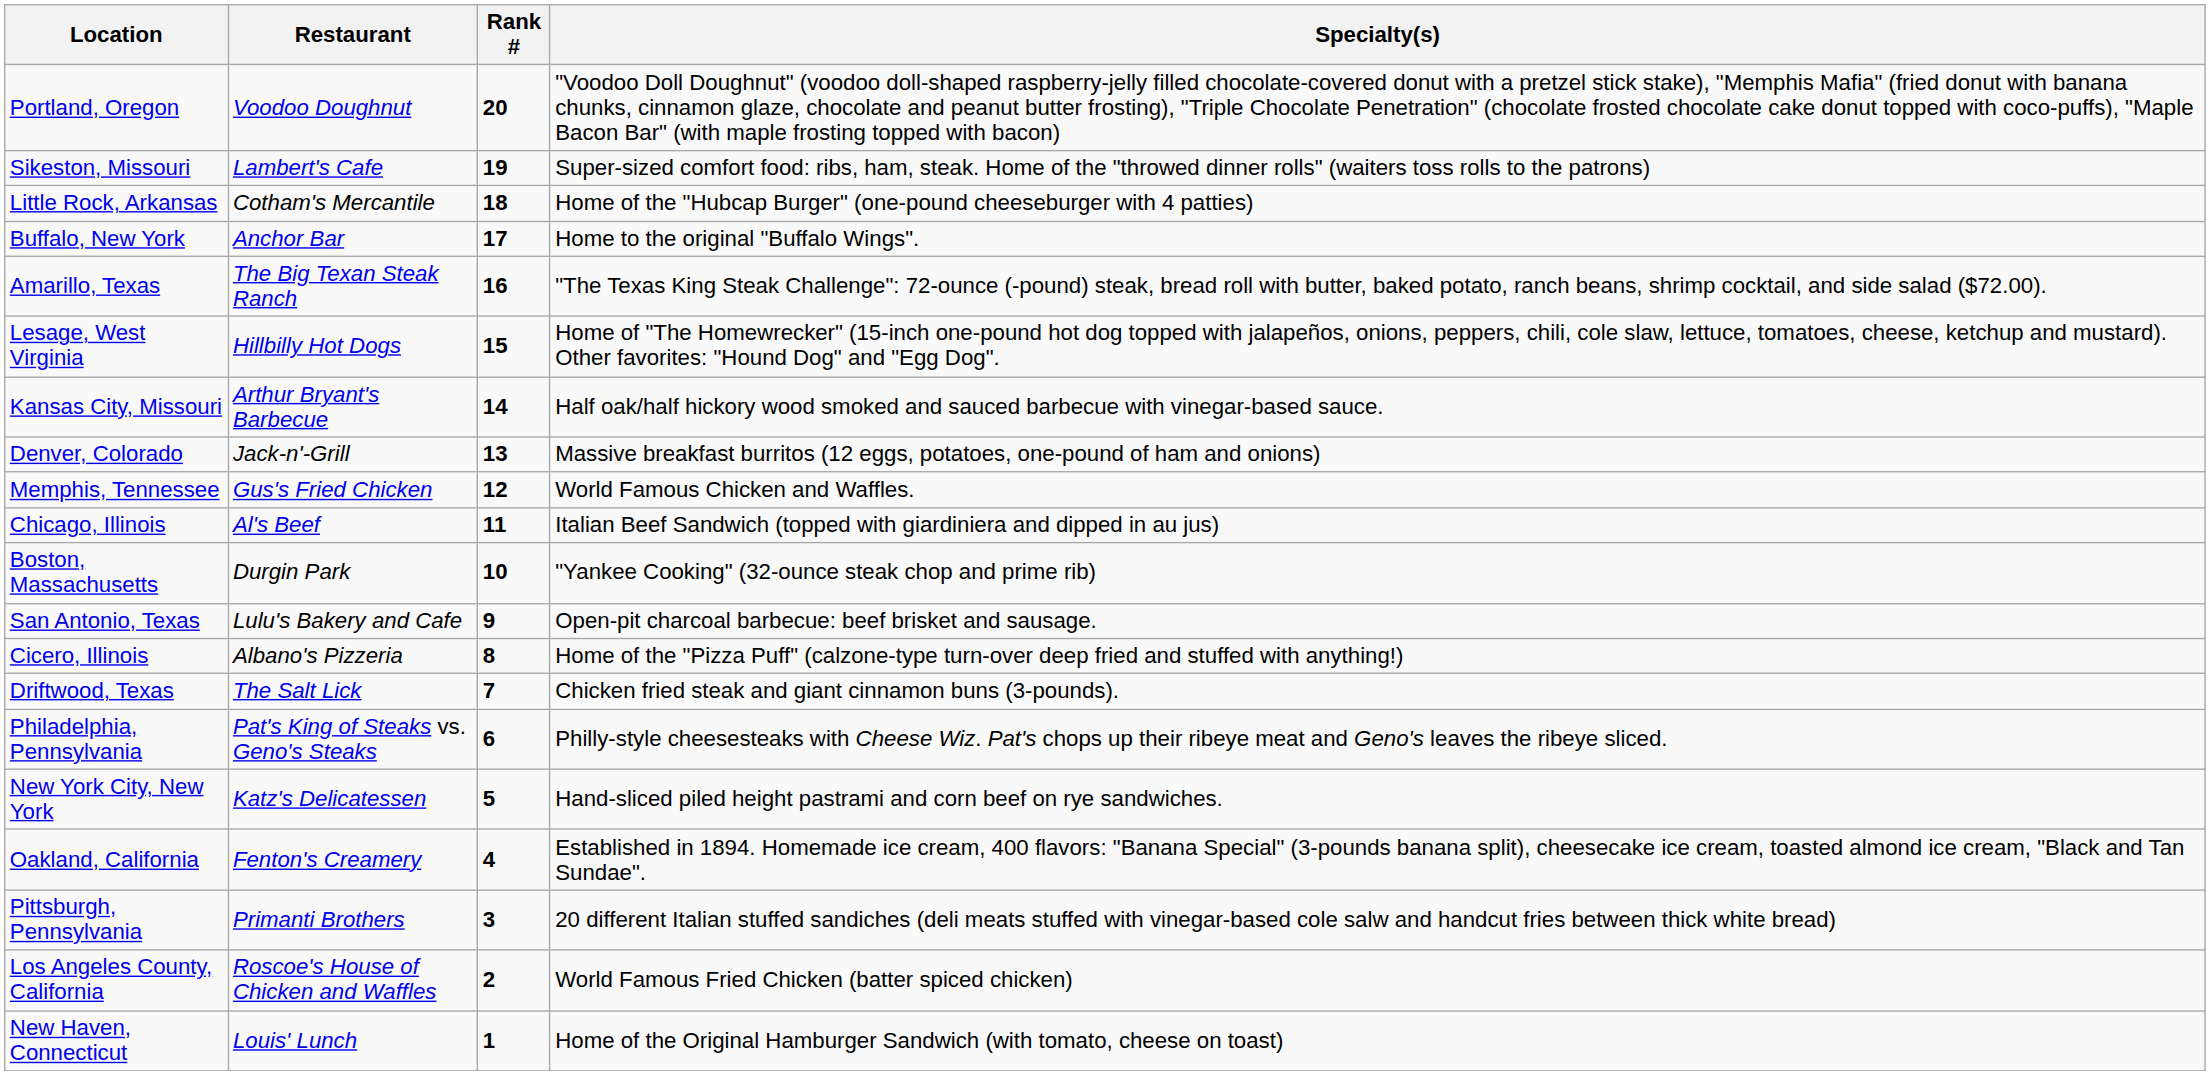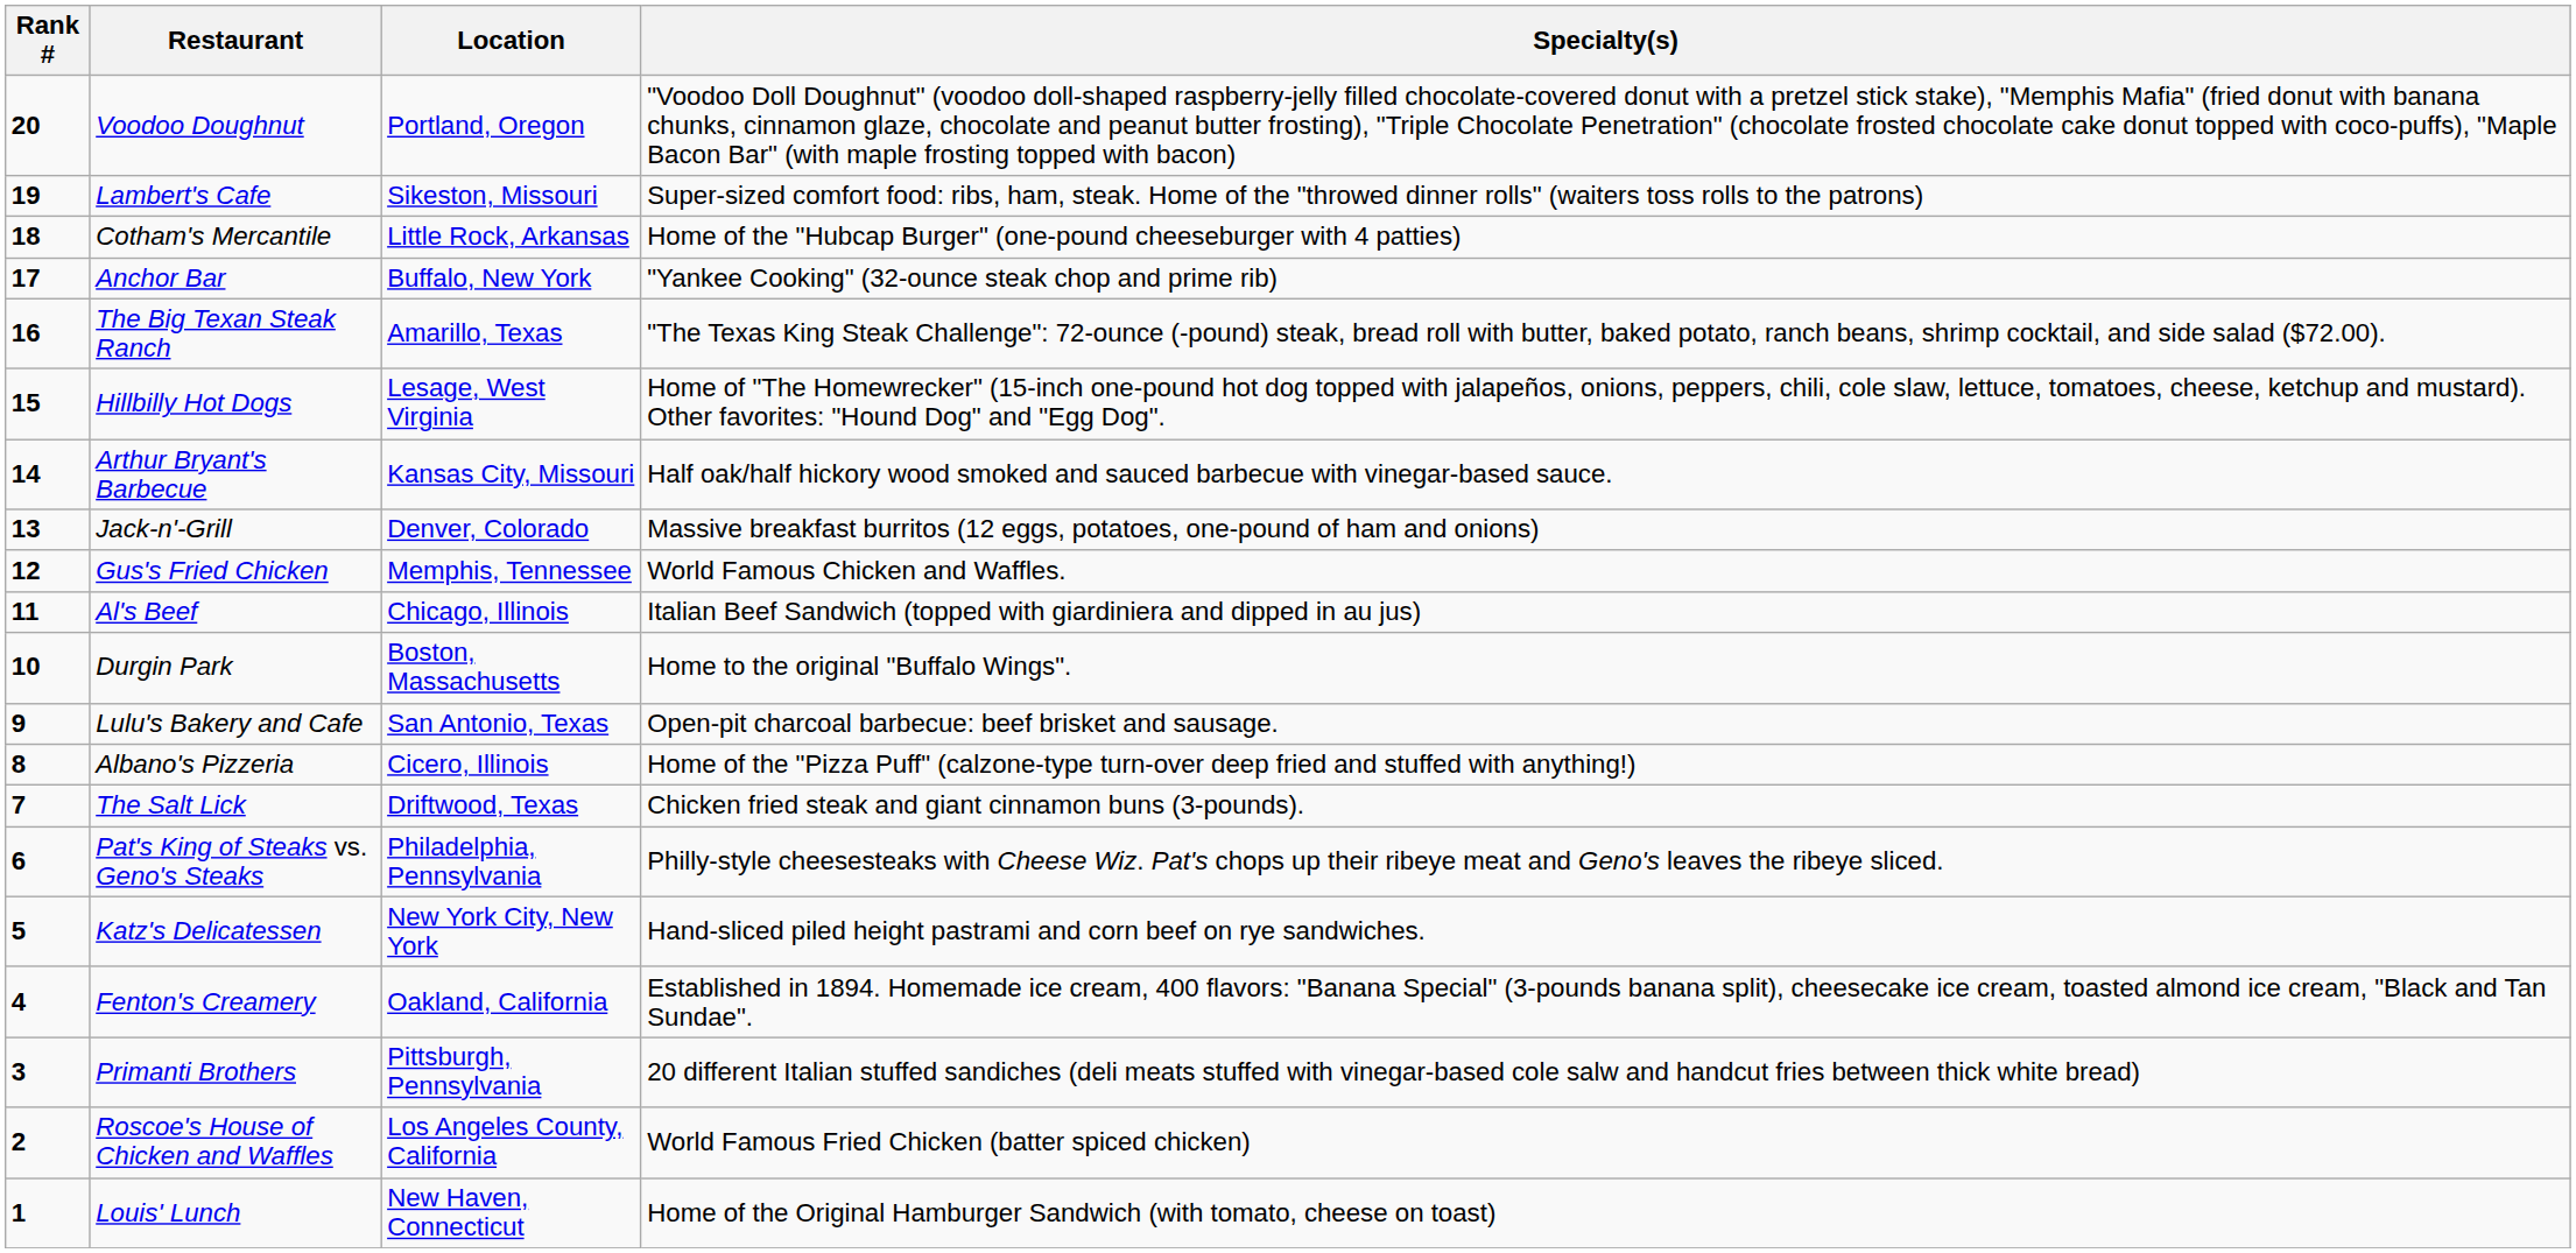columns swapped: Rank # <-> Location
Anchor Bar | Specialty(s): Home to the original "Buffalo Wings". -> "Yankee Cooking" (32-ounce steak chop and prime rib)
Durgin Park | Specialty(s): "Yankee Cooking" (32-ounce steak chop and prime rib) -> Home to the original "Buffalo Wings".
